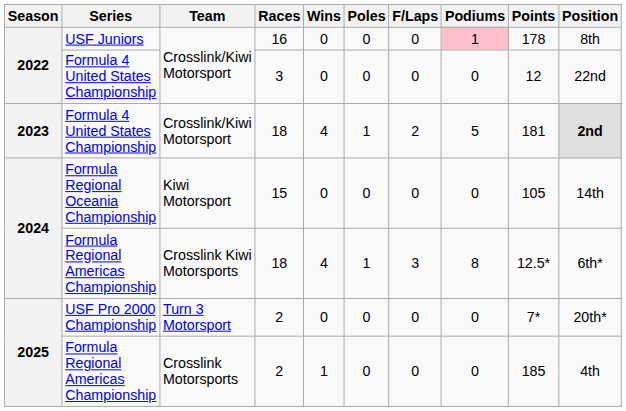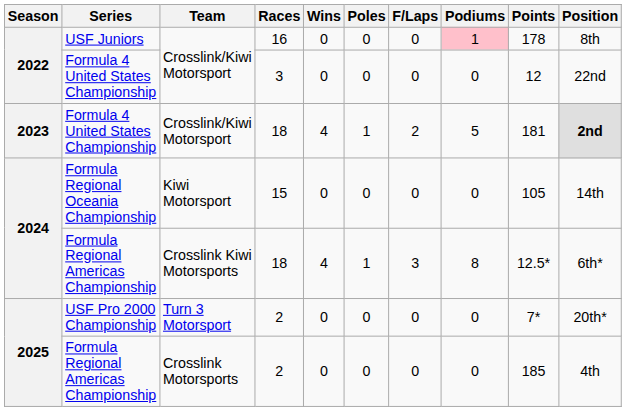Formula Regional Americas Championship / 2 | Wins: 1 -> 0
